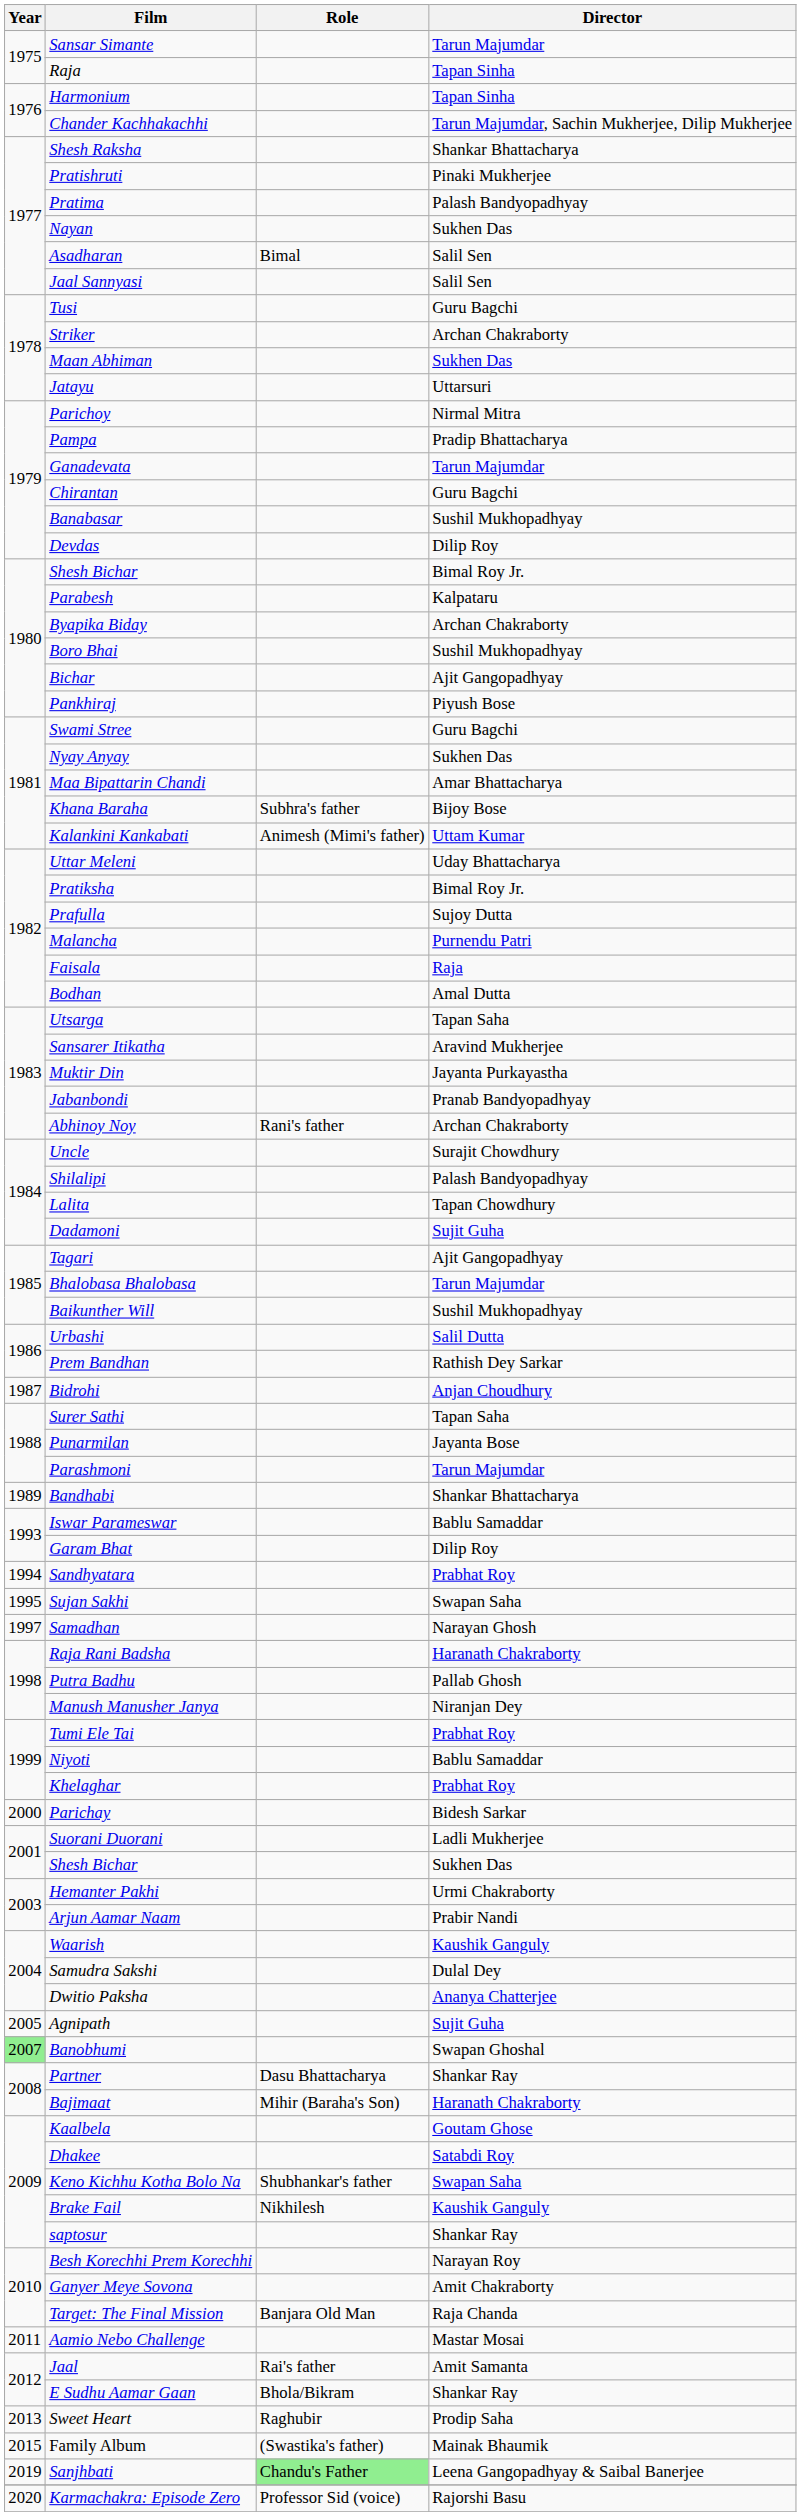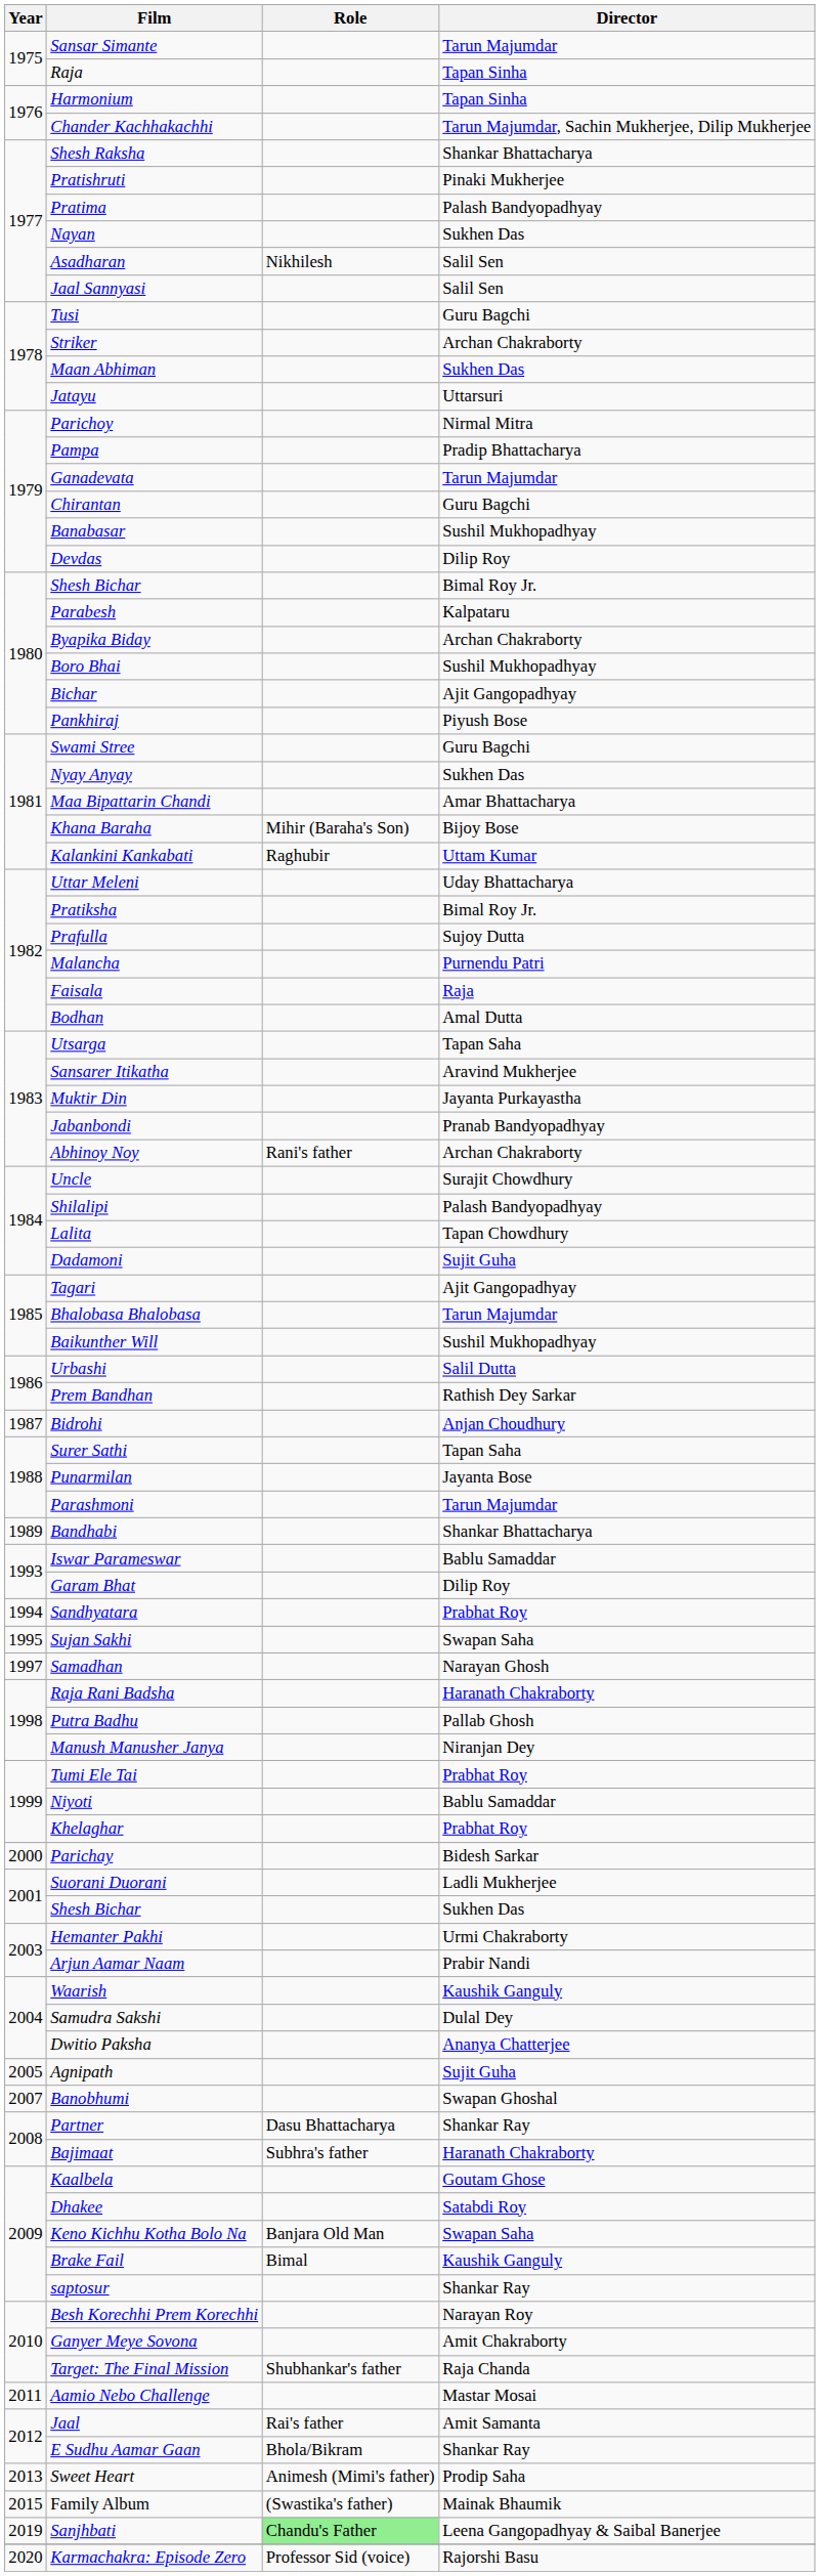Asadharan | Role: Bimal -> Nikhilesh
Khana Baraha | Role: Subhra's father -> Mihir (Baraha's Son)
Kalankini Kankabati | Role: Animesh (Mimi's father) -> Raghubir
Banobhumi | Year: lightgreen background -> no background
Bajimaat | Role: Mihir (Baraha's Son) -> Subhra's father
Keno Kichhu Kotha Bolo Na | Role: Shubhankar's father -> Banjara Old Man
Brake Fail | Role: Nikhilesh -> Bimal
Target: The Final Mission | Role: Banjara Old Man -> Shubhankar's father
Sweet Heart | Role: Raghubir -> Animesh (Mimi's father)
